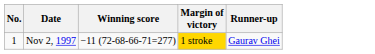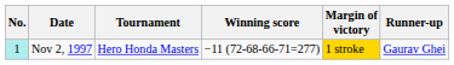+ column: Tournament | Hero Honda Masters
Nov 2, 1997 | No.: no background -> paleturquoise background
